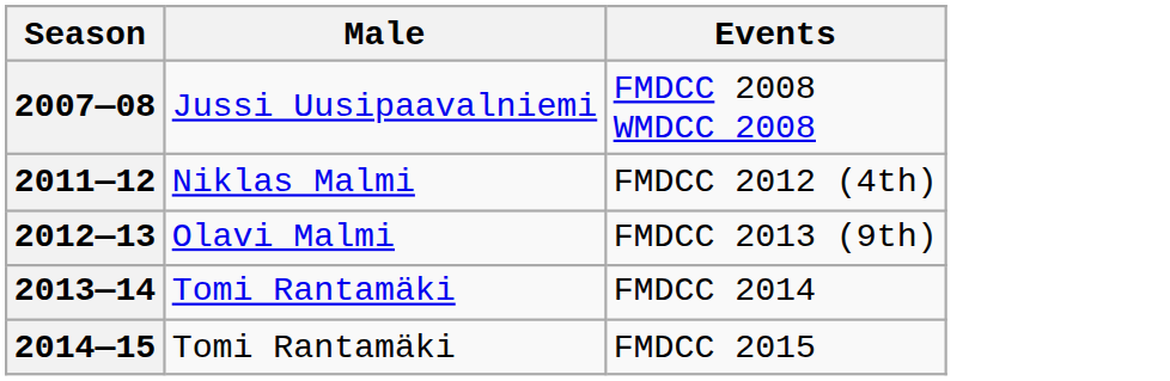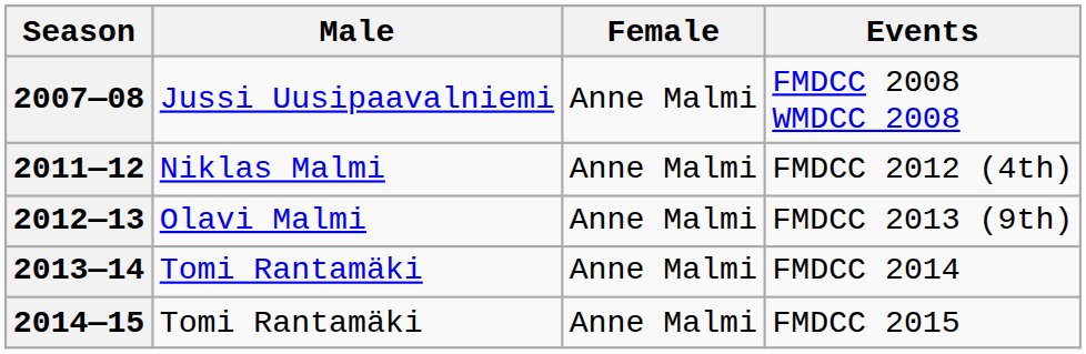+ column: Female | Anne Malmi | Anne Malmi | Anne Malmi | Anne Malmi | Anne Malmi
